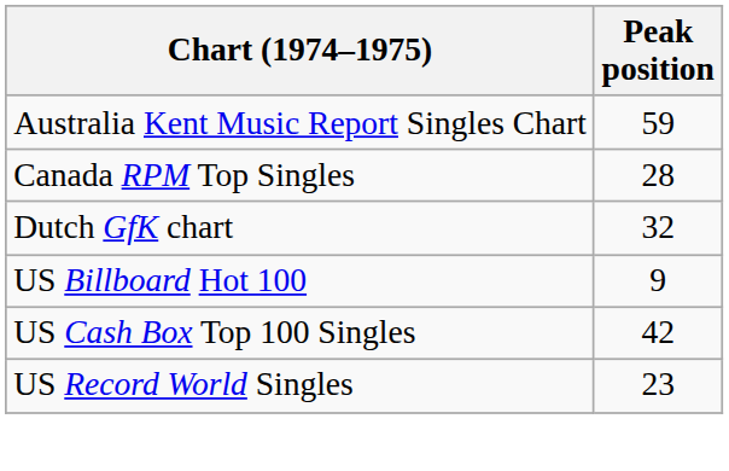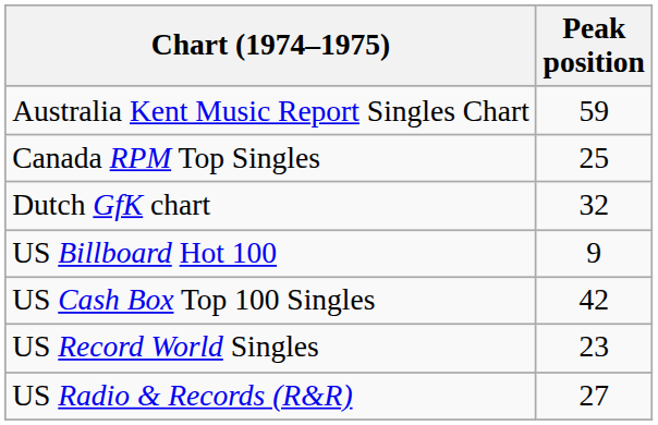Canada RPM Top Singles | Peak position: 28 -> 25
+ row: US Radio & Records (R&R) | 27
